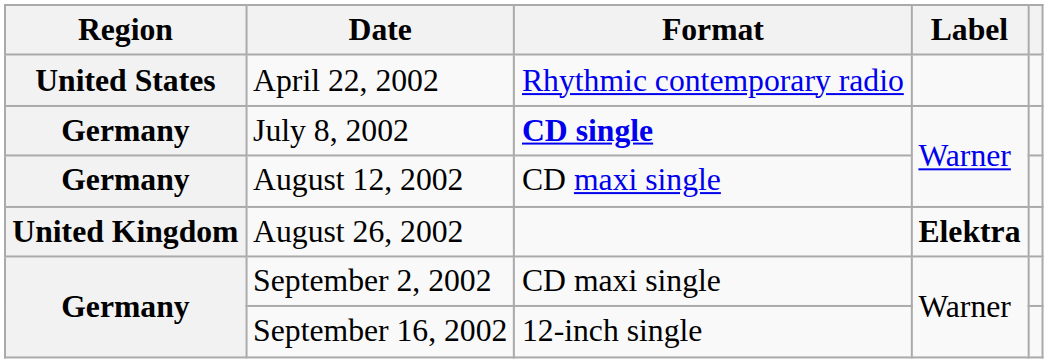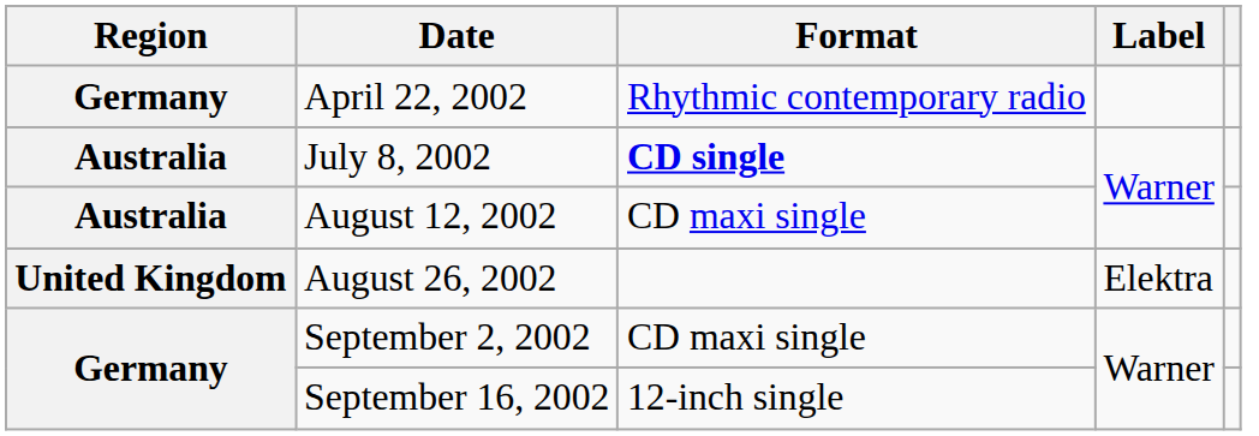April 22, 2002 | Region: United States -> Germany
July 8, 2002 | Region: Germany -> Australia
August 12, 2002 | Region: Germany -> Australia
August 26, 2002 | Label: bold -> normal
